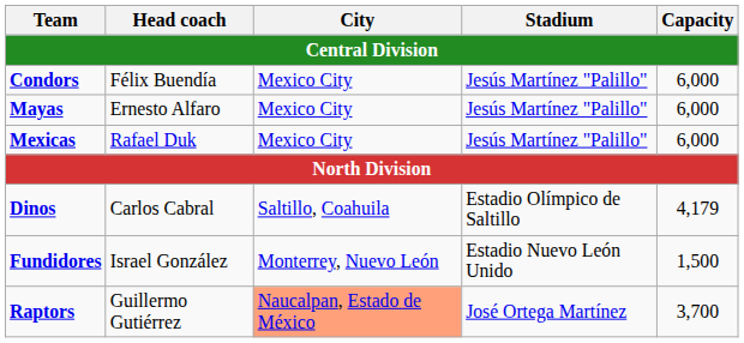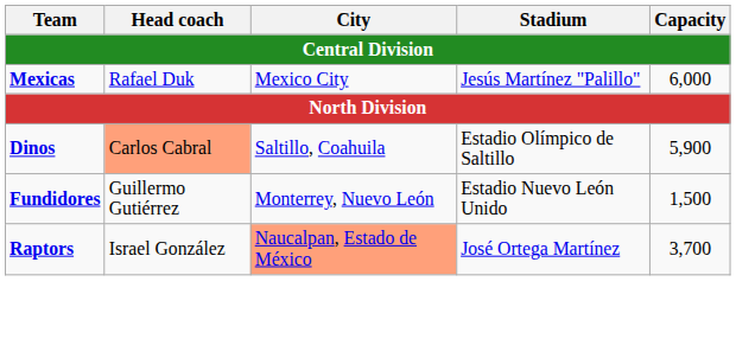- row: Condors | Félix Buendía | Mexico City | Jesús Martínez "Palillo" | 6,000
- row: Mayas | Ernesto Alfaro | Mexico City | Jesús Martínez "Palillo" | 6,000
Dinos | Head coach: no background -> lightsalmon background
Dinos | Capacity: 4,179 -> 5,900
Fundidores | Head coach: Israel González -> Guillermo Gutiérrez
Raptors | Head coach: Guillermo Gutiérrez -> Israel González
